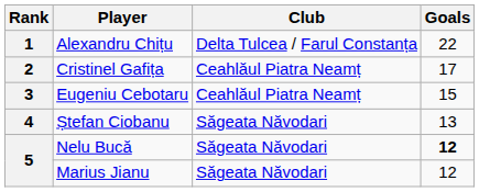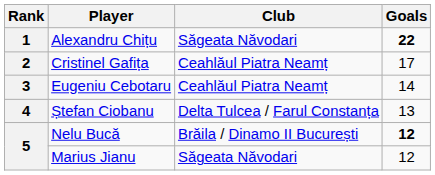Alexandru Chițu | Club: Delta Tulcea / Farul Constanța -> Săgeata Năvodari
Alexandru Chițu | Goals: normal -> bold
Eugeniu Cebotaru | Goals: 15 -> 14
Ștefan Ciobanu | Club: Săgeata Năvodari -> Delta Tulcea / Farul Constanța
Nelu Bucă | Club: Săgeata Năvodari -> Brăila / Dinamo II București
